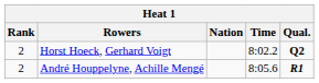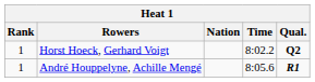Horst Hoeck, Gerhard Voigt | Rank: 2 -> 1
André Houppelyne, Achille Mengé | Rank: 2 -> 1
